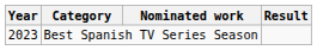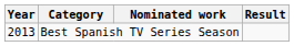Best Spanish TV Series Season | Year: 2023 -> 2013
